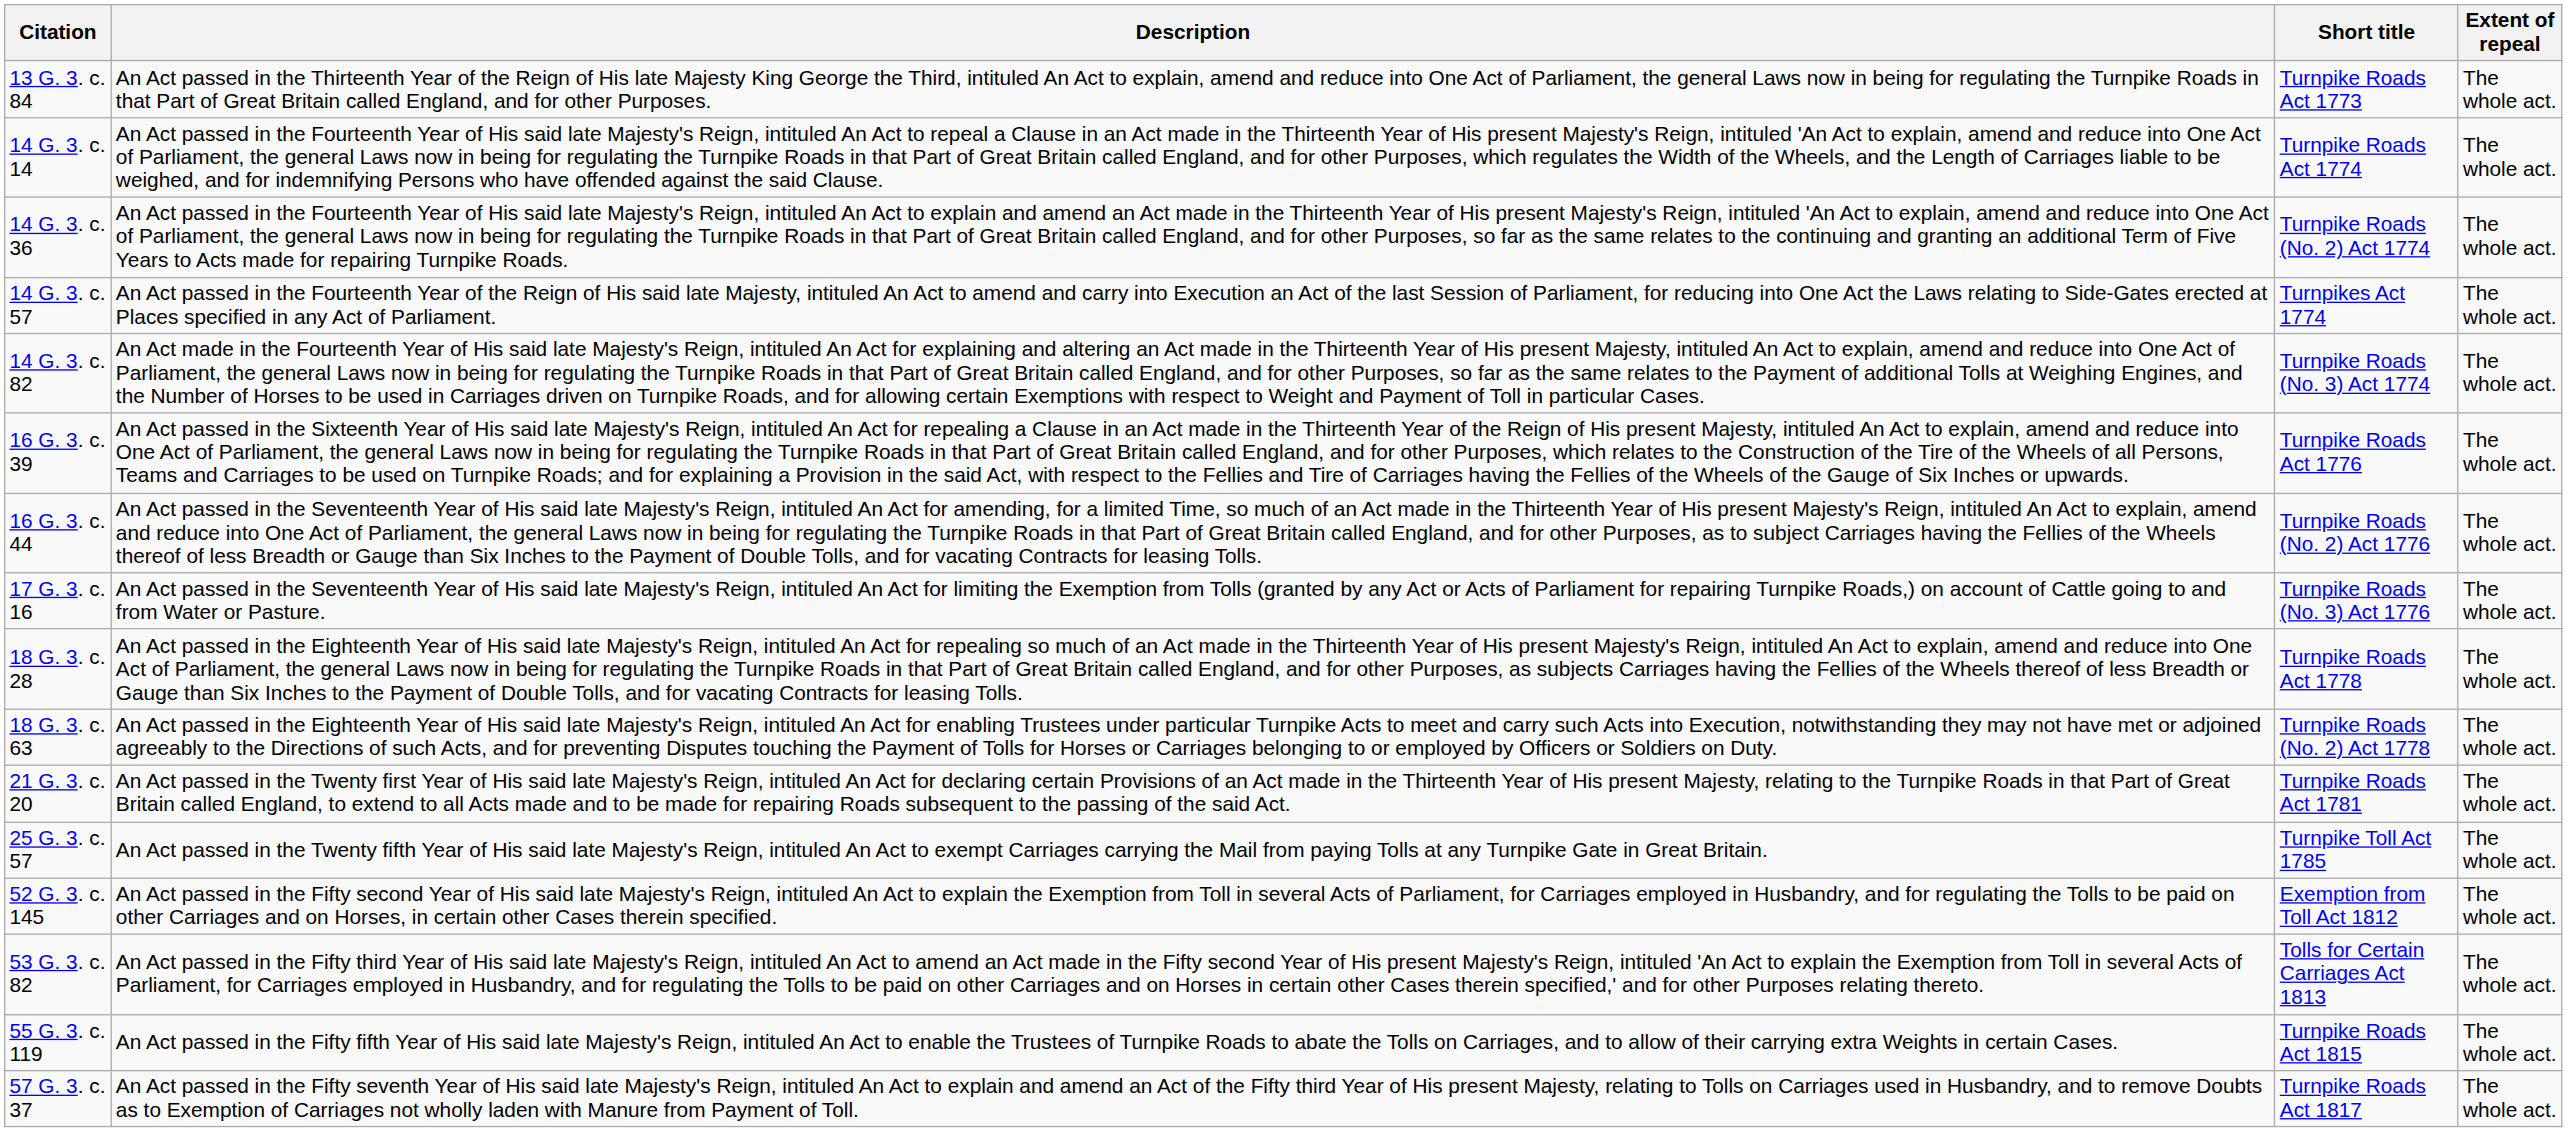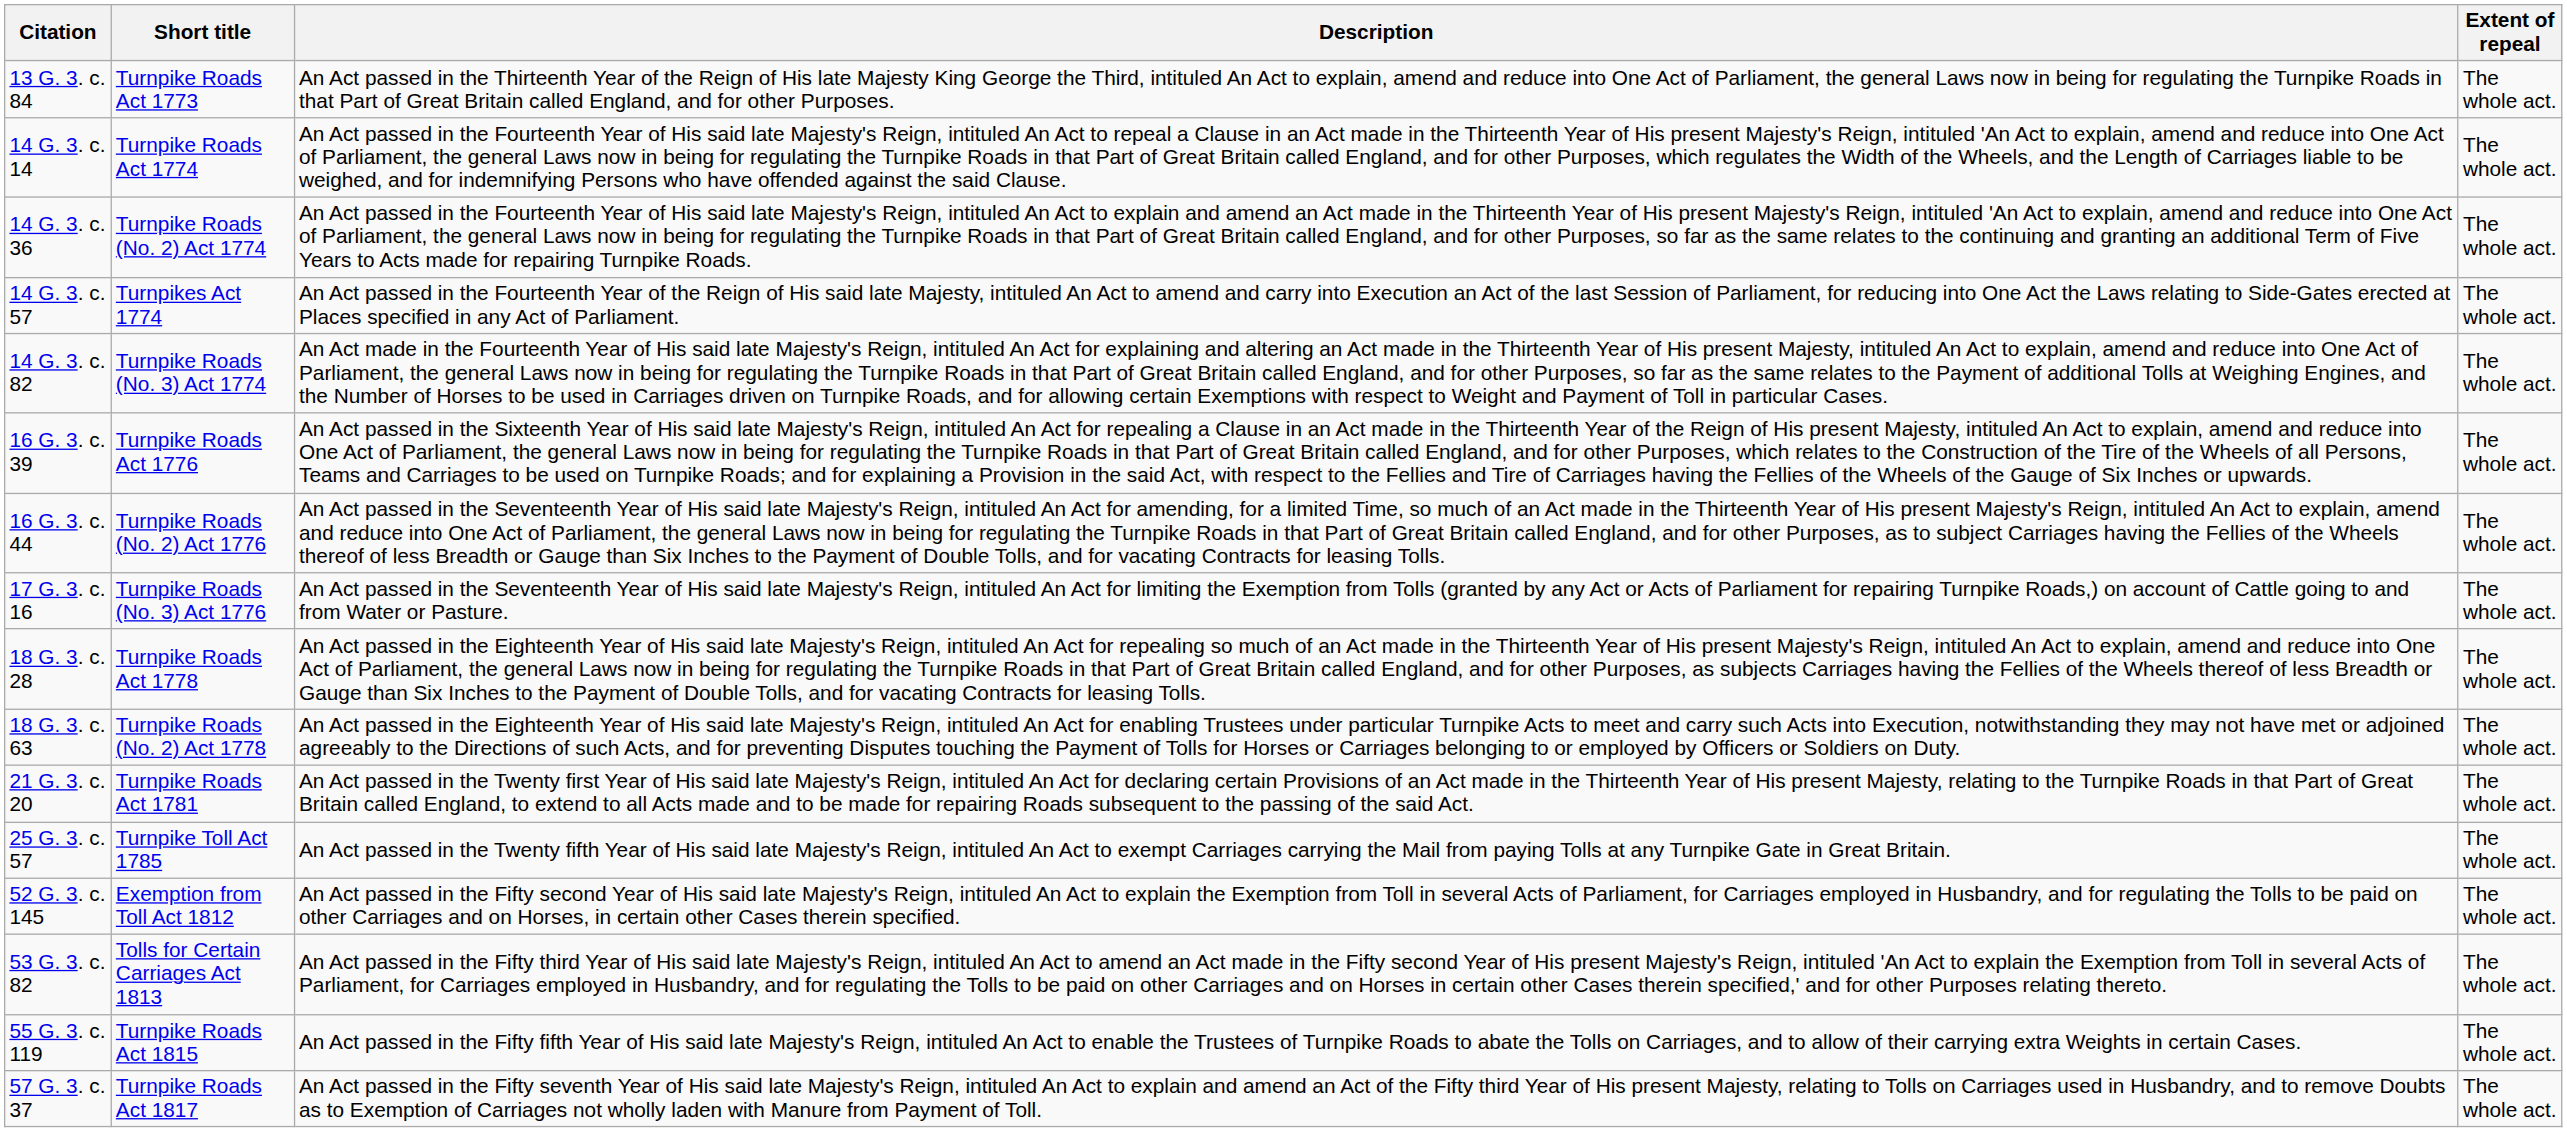columns swapped: Short title <-> Description
